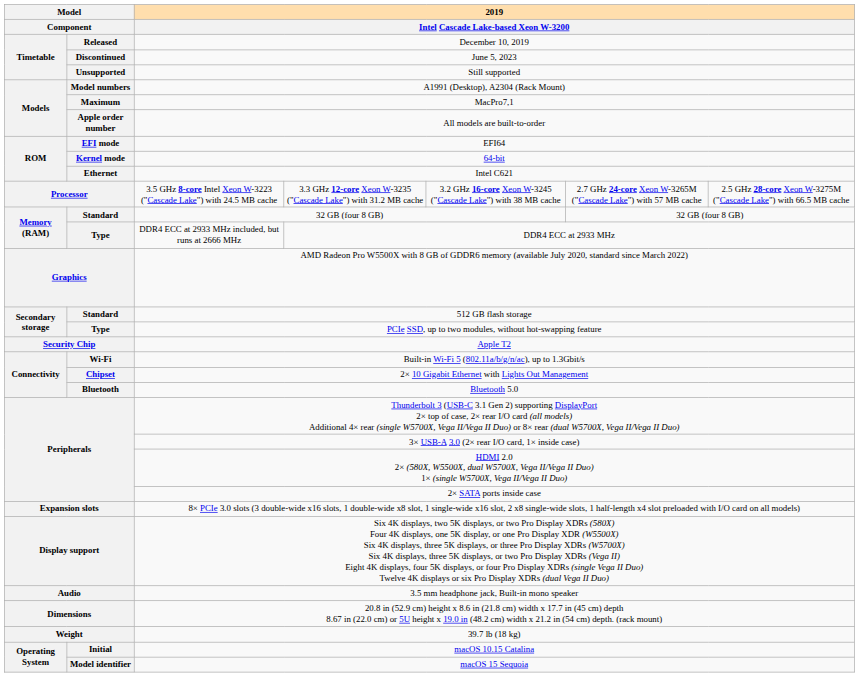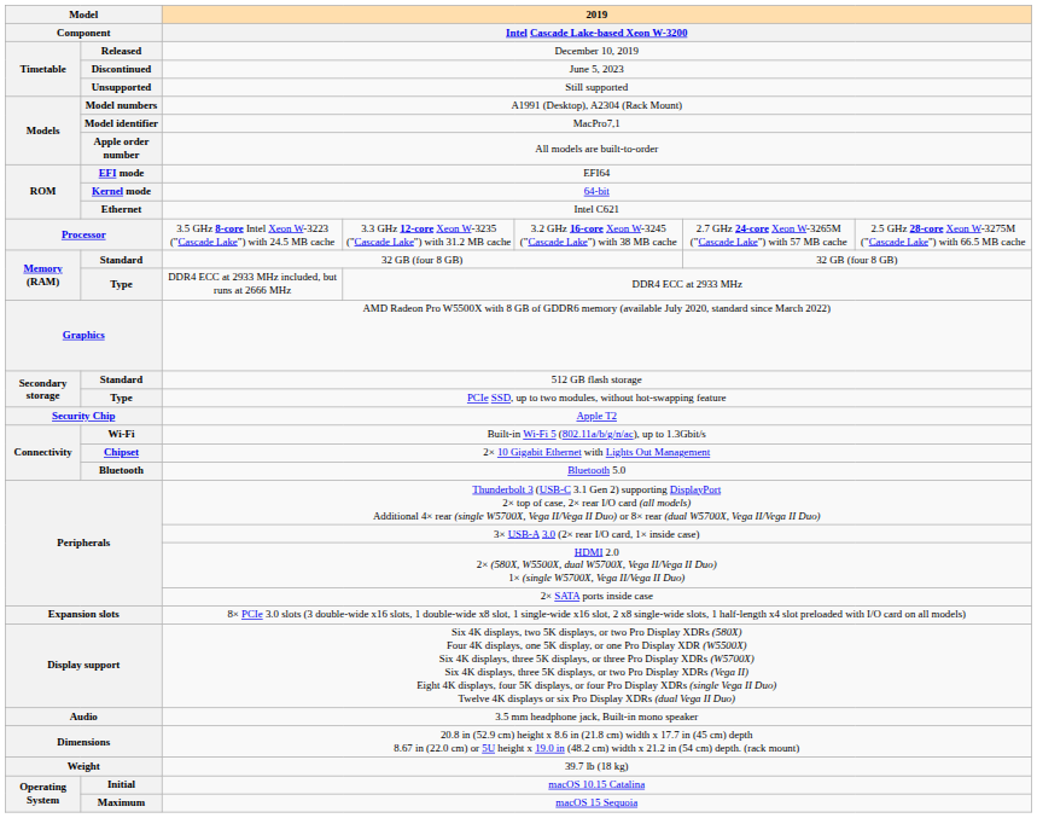MacPro7,1 | column 2: Maximum -> Model identifier
macOS 15 Sequoia | column 2: Model identifier -> Maximum
